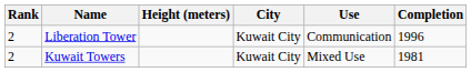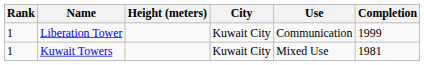Liberation Tower | Rank: 2 -> 1
Liberation Tower | Completion: 1996 -> 1999
Kuwait Towers | Rank: 2 -> 1
